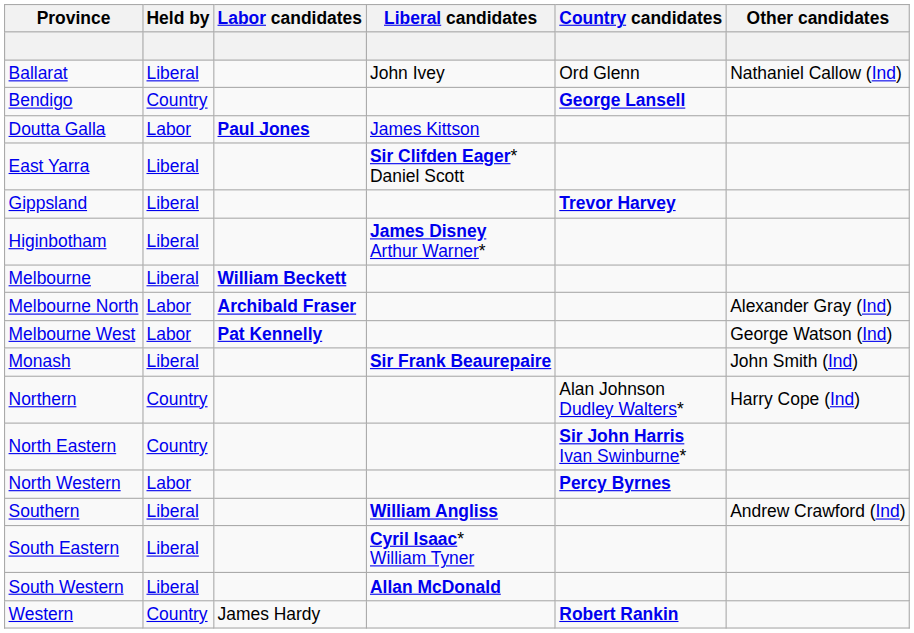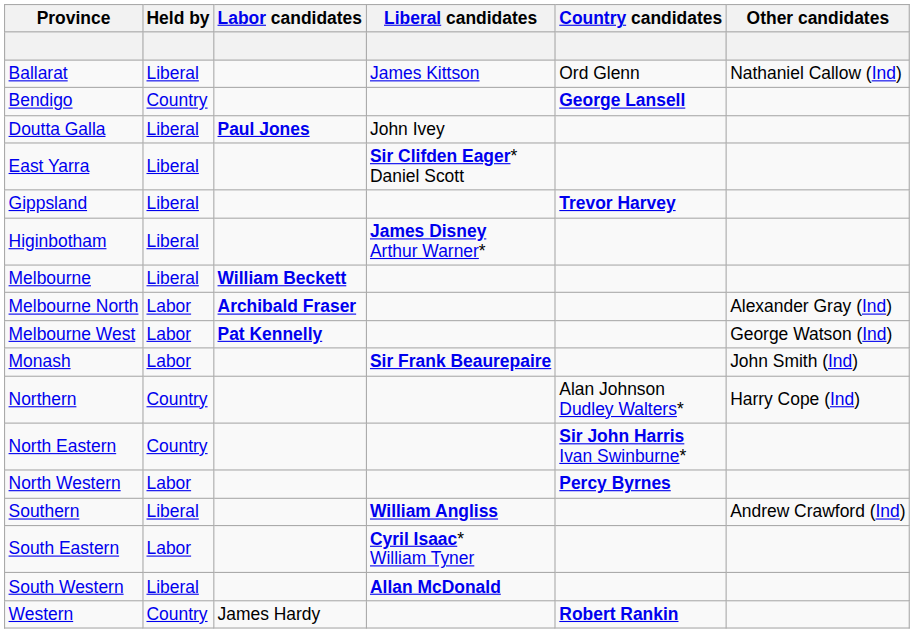Ballarat | Liberal candidates: John Ivey -> James Kittson
Doutta Galla | Held by: Labor -> Liberal
Doutta Galla | Liberal candidates: James Kittson -> John Ivey
Monash | Held by: Liberal -> Labor
South Eastern | Held by: Liberal -> Labor
